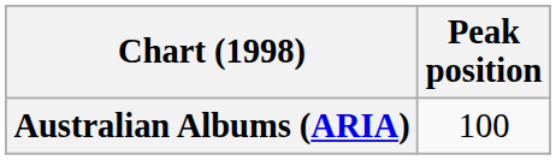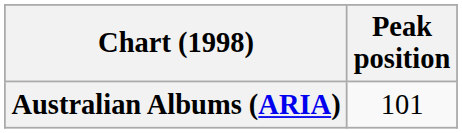Australian Albums (ARIA) | Peak position: 100 -> 101
